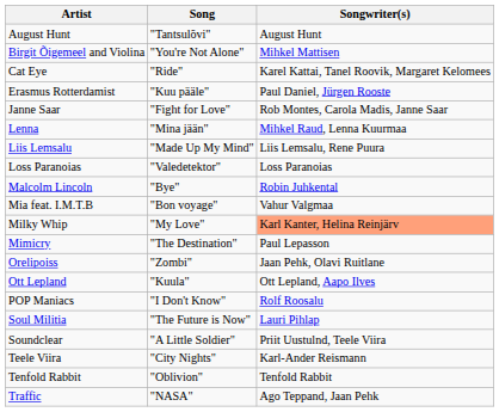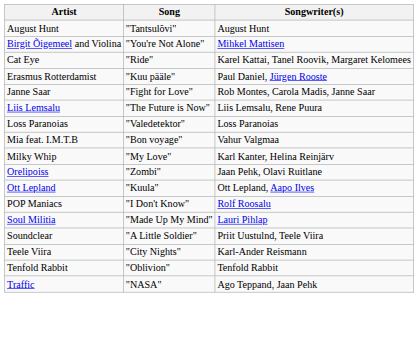- row: Lenna | "Mina jään" | Mihkel Raud, Lenna Kuurmaa
Liis Lemsalu | Song: "Made Up My Mind" -> "The Future is Now"
- row: Malcolm Lincoln | "Bye" | Robin Juhkental
Milky Whip | Songwriter(s): lightsalmon background -> no background
- row: Mimicry | "The Destination" | Paul Lepasson
Soul Militia | Song: "The Future is Now" -> "Made Up My Mind"
